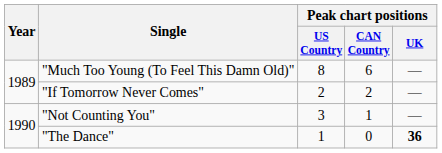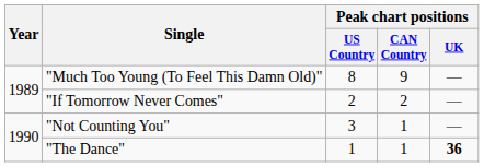"Much Too Young (To Feel This Damn Old)" | Peak chart positions / CAN Country: 6 -> 9
"The Dance" | Peak chart positions / CAN Country: 0 -> 1
